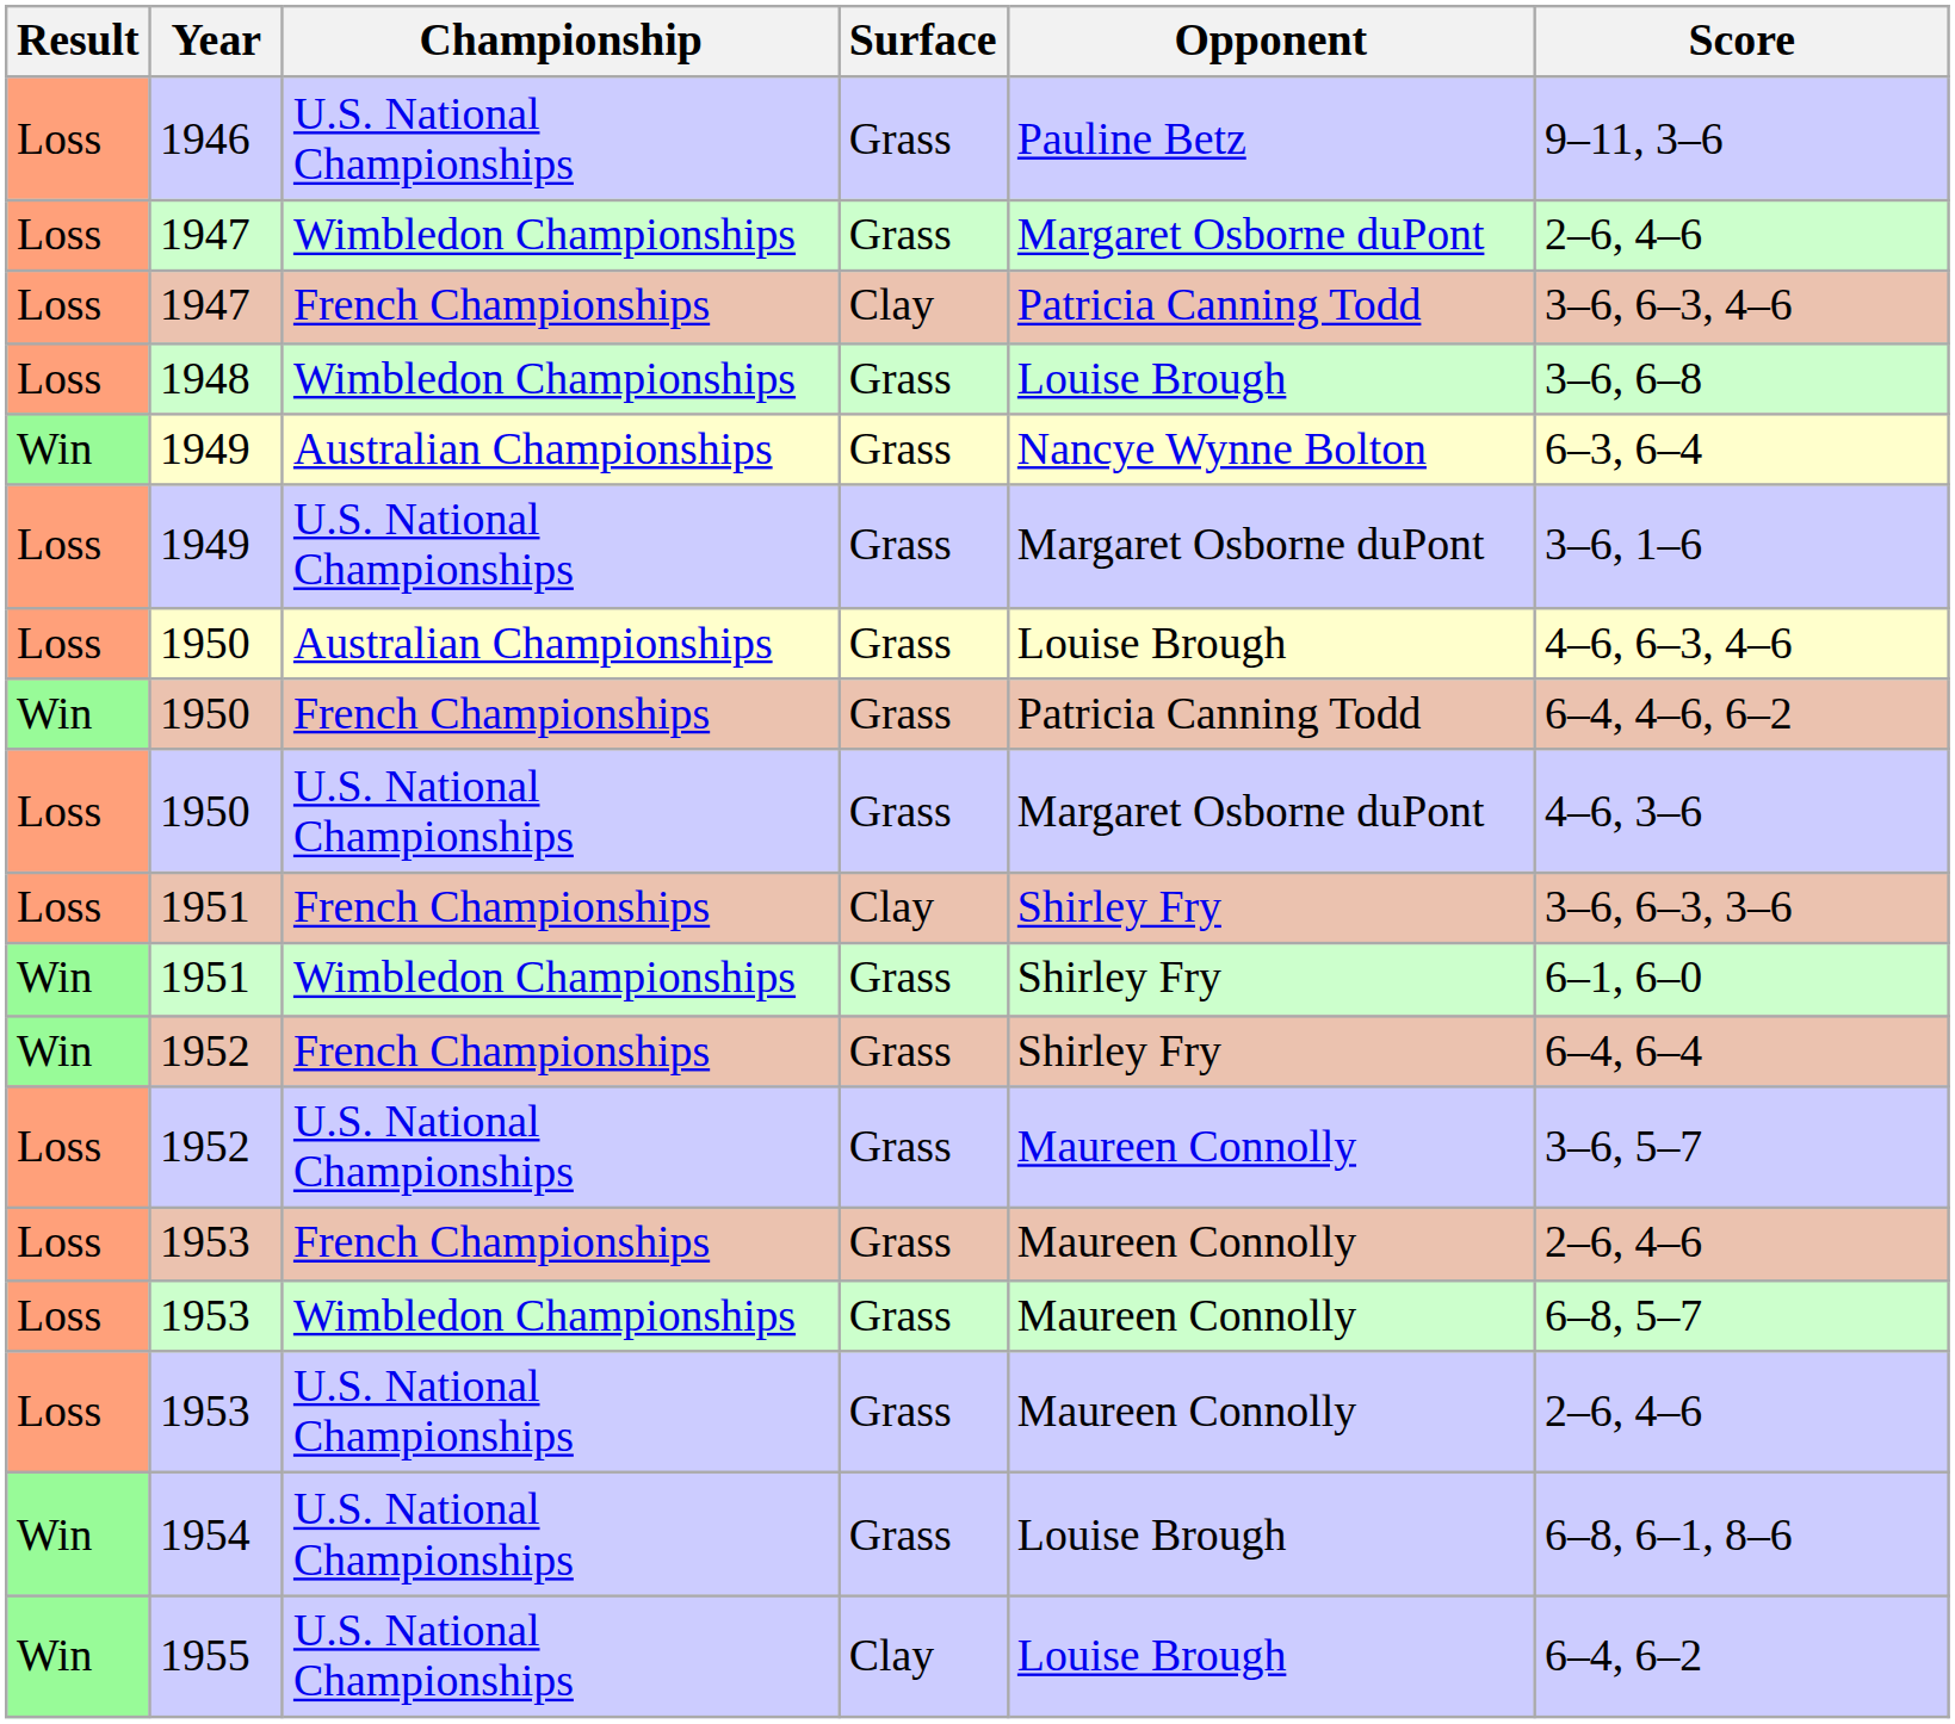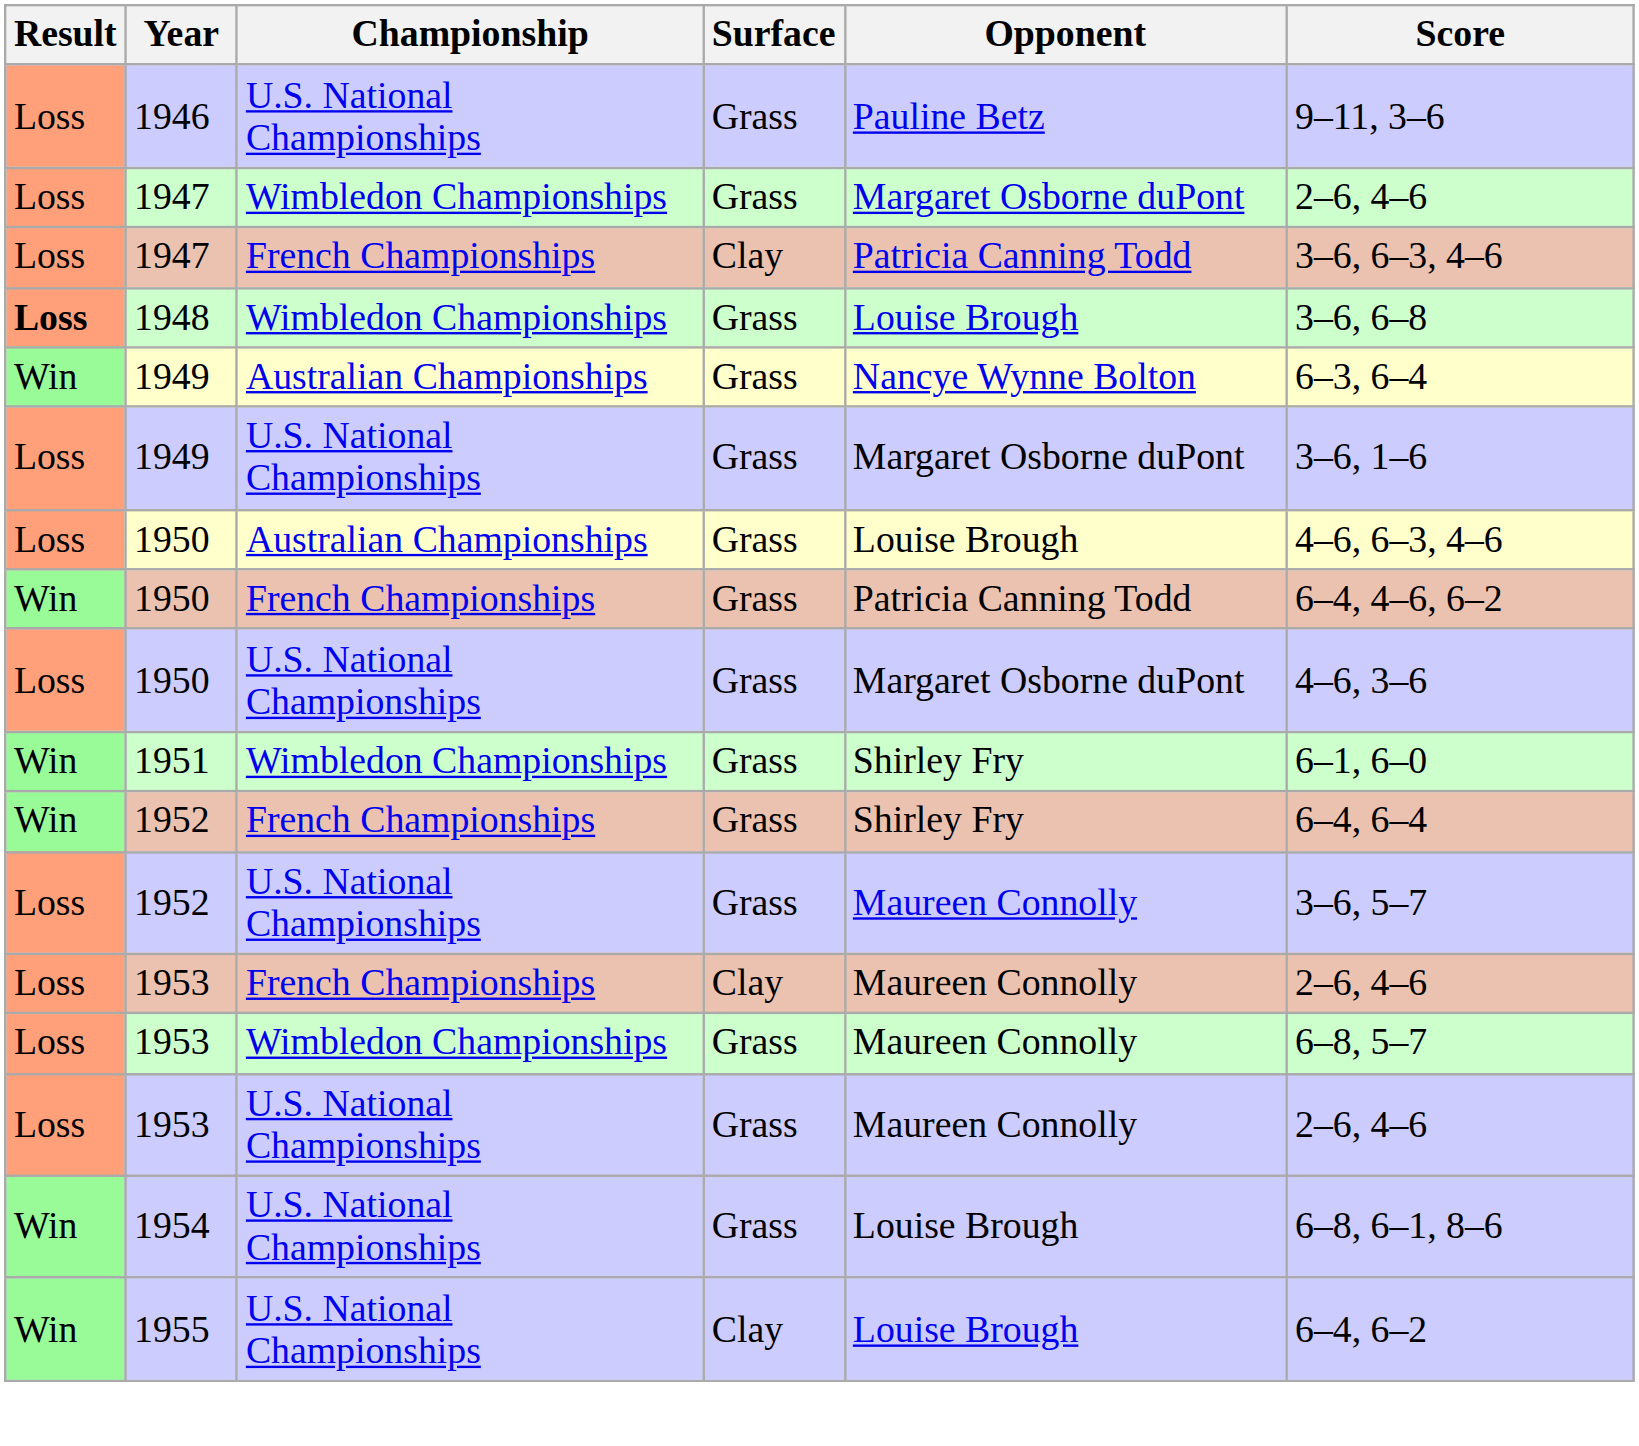1948 | Result: normal -> bold
- row: Loss | 1951 | French Championships | Clay | Shirley Fry | 3–6, 6–3, 3–6
1953 / French Championships | Surface: Grass -> Clay
